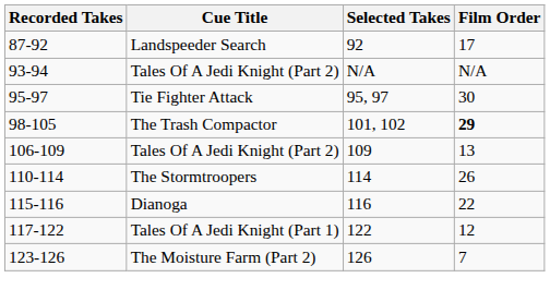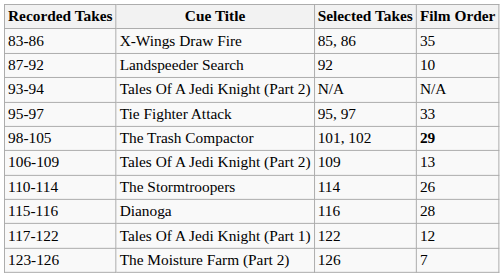+ row: 83-86 | X-Wings Draw Fire | 85, 86 | 35
Landspeeder Search | Film Order: 17 -> 10
Tie Fighter Attack | Film Order: 30 -> 33
Dianoga | Film Order: 22 -> 28
